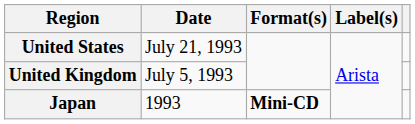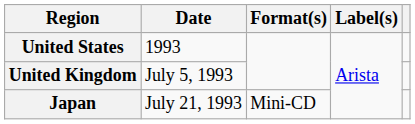United States | Date: July 21, 1993 -> 1993
Japan | Date: 1993 -> July 21, 1993
Japan | Format(s): bold -> normal
